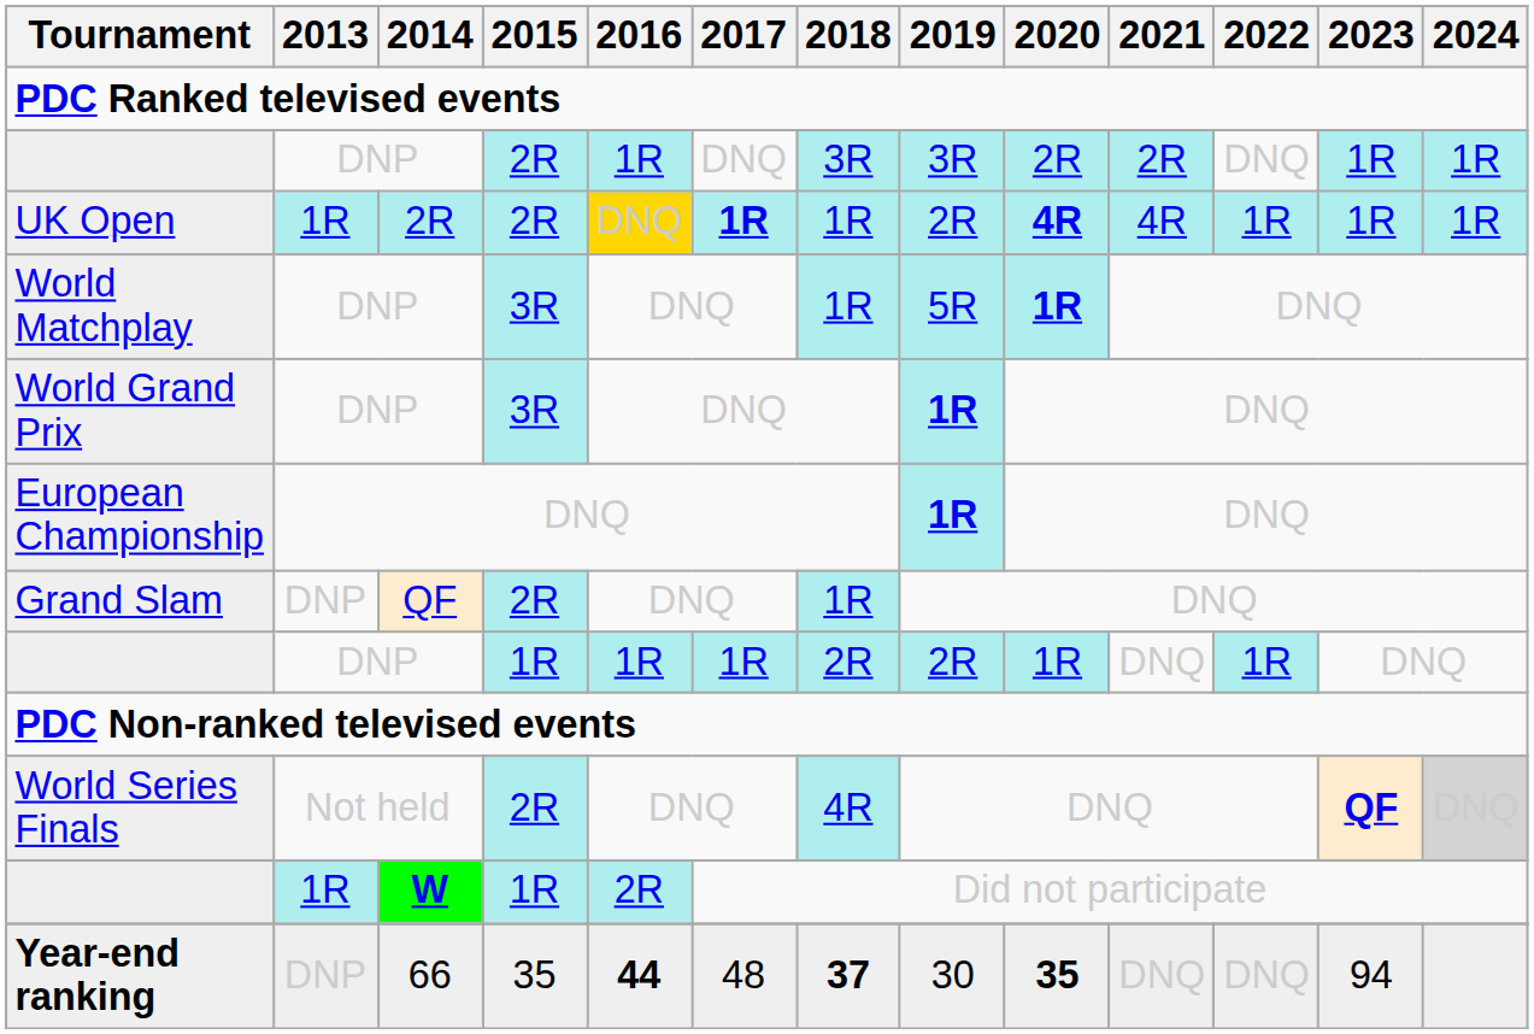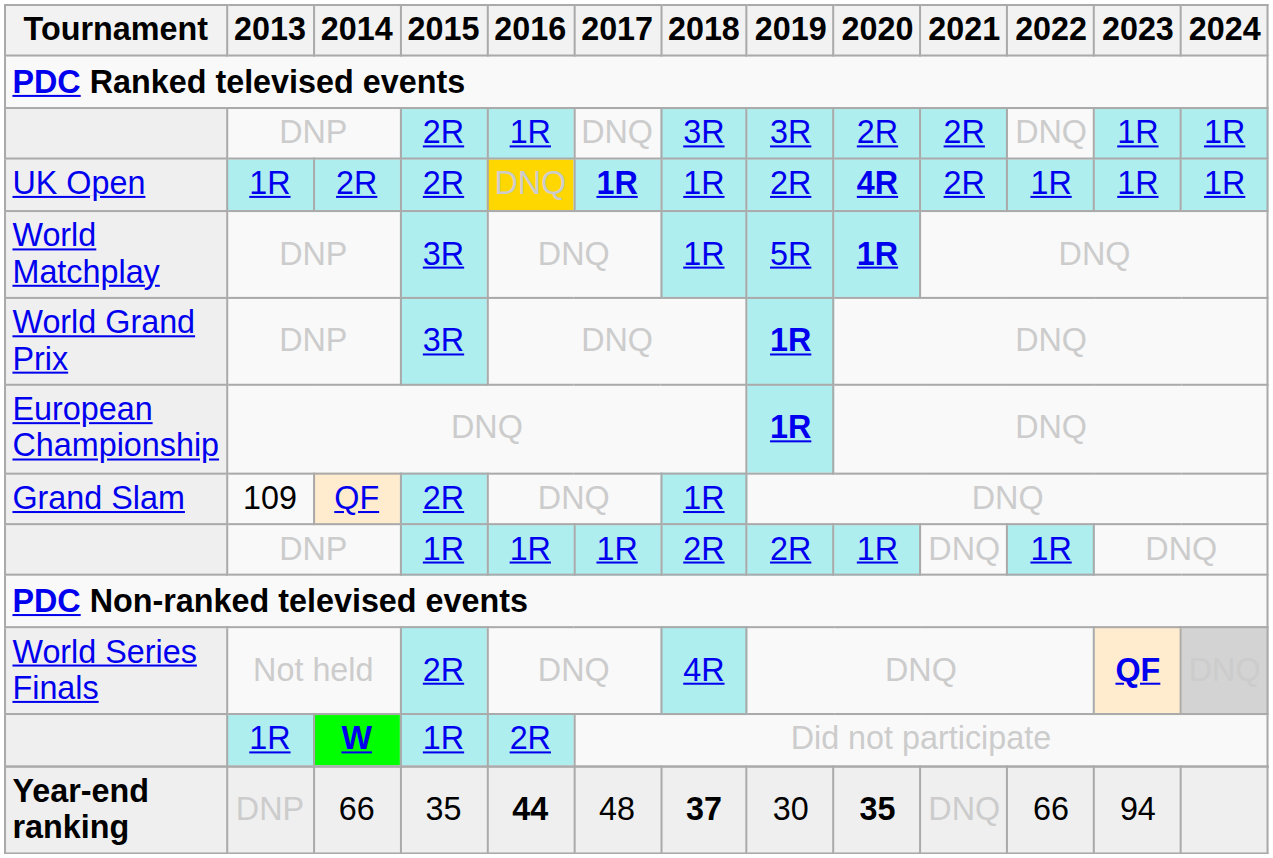UK Open | 2021: 4R -> 2R
Grand Slam | 2013: DNP -> 109
Year-end ranking | 2022: DNQ -> 66
